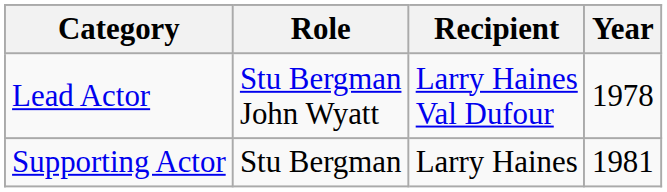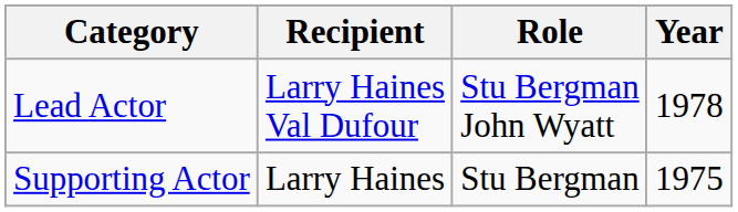columns swapped: Recipient <-> Role
Supporting Actor | Year: 1981 -> 1975
